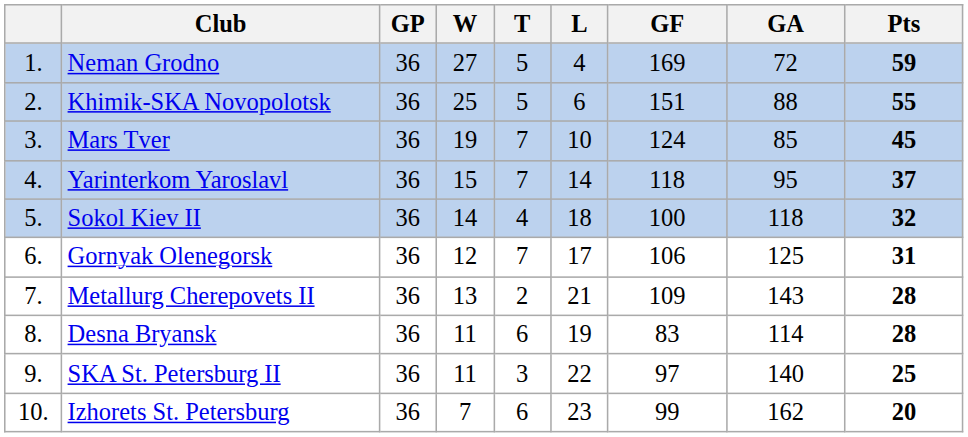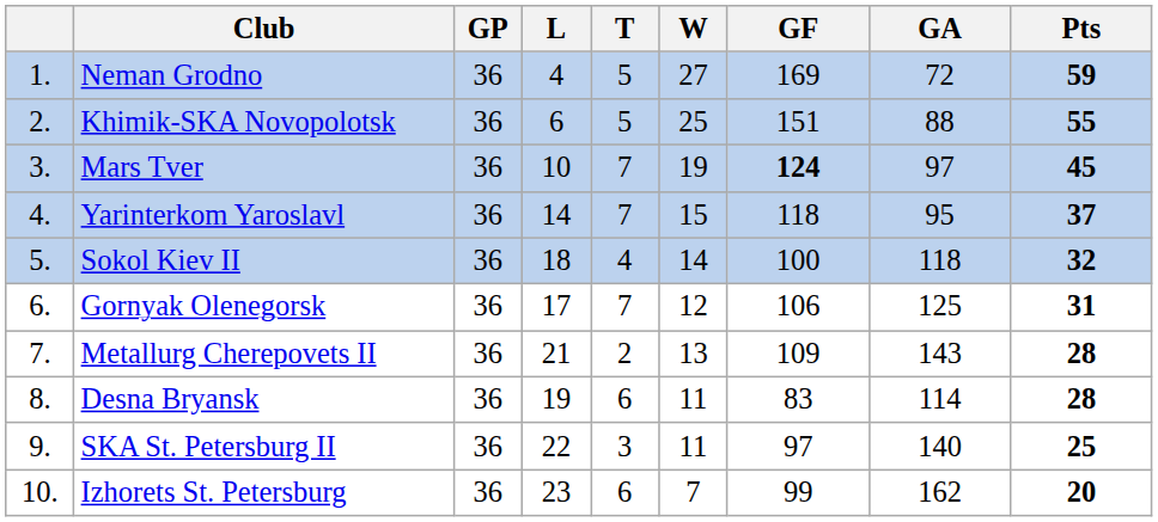columns swapped: W <-> L
Mars Tver | GF: normal -> bold
Mars Tver | GA: 85 -> 97
